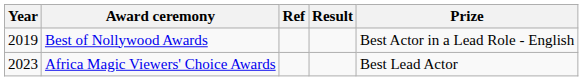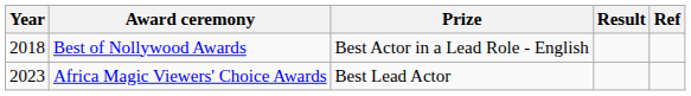columns swapped: Prize <-> Ref
Best of Nollywood Awards | Year: 2019 -> 2018
